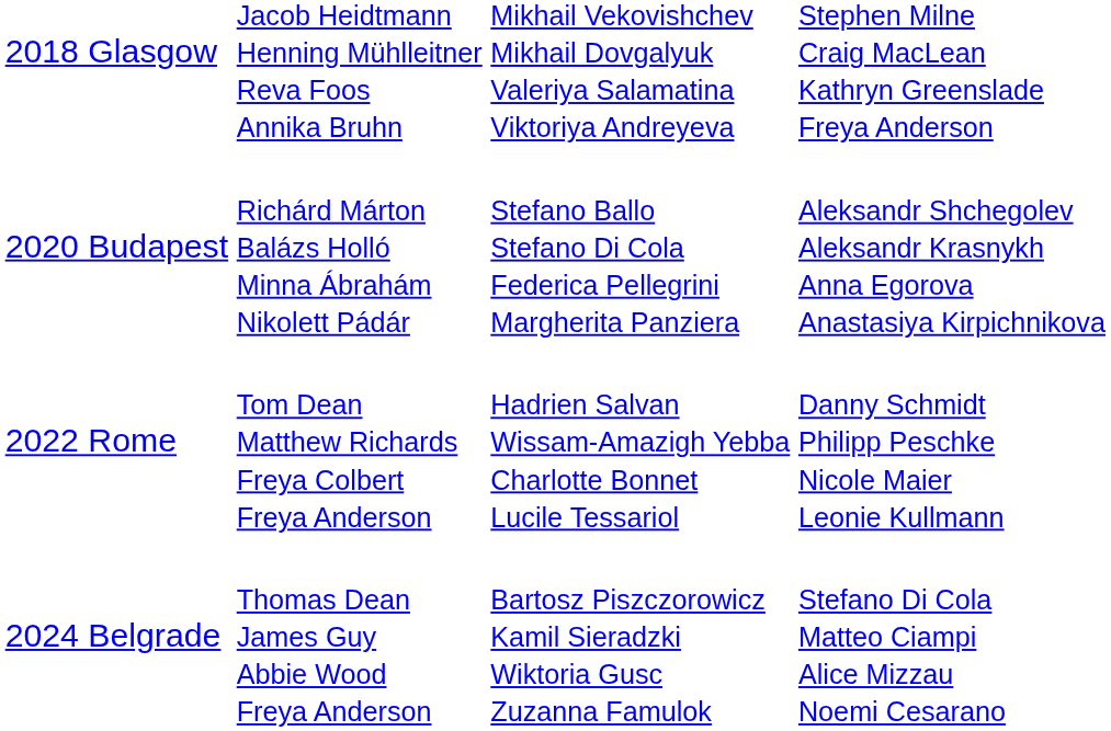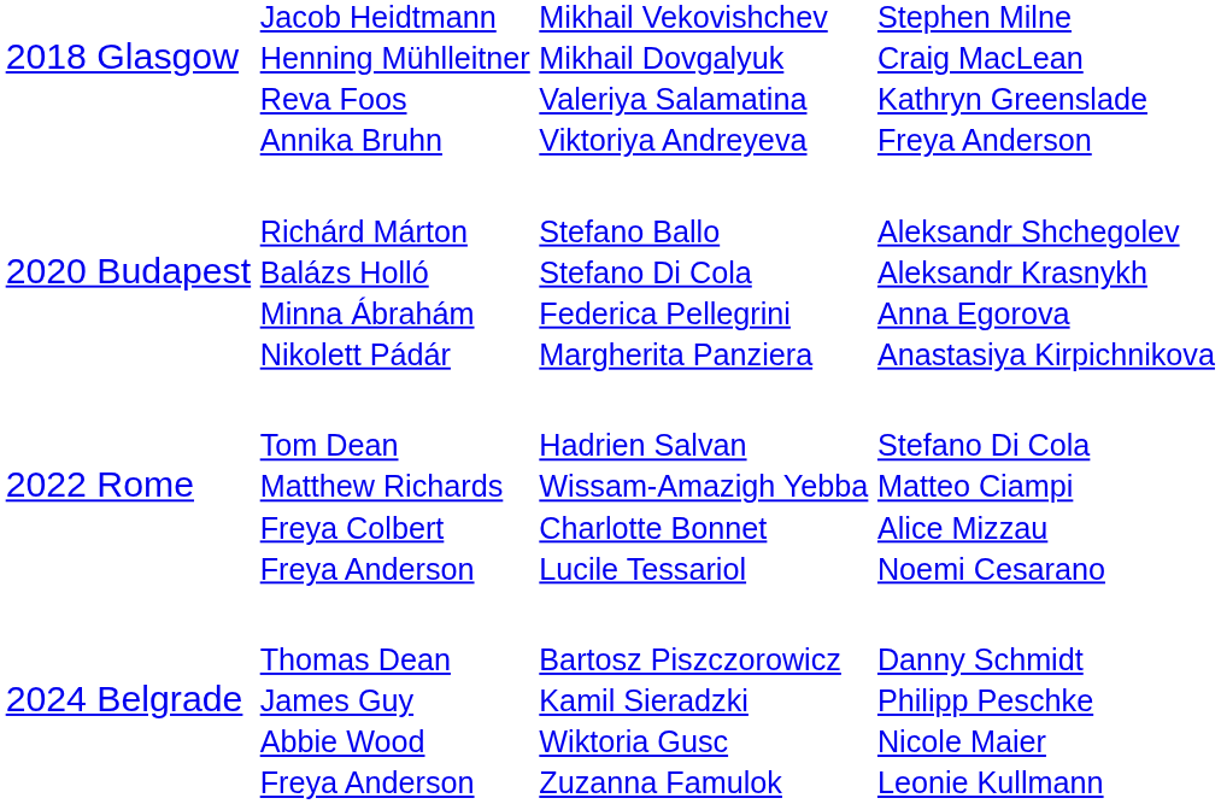2022 Rome | column 4: Danny Schmidt Philipp Peschke Nicole Maier Leonie Kullmann -> Stefano Di Cola Matteo Ciampi Alice Mizzau Noemi Cesarano
2024 Belgrade | column 4: Stefano Di Cola Matteo Ciampi Alice Mizzau Noemi Cesarano -> Danny Schmidt Philipp Peschke Nicole Maier Leonie Kullmann
